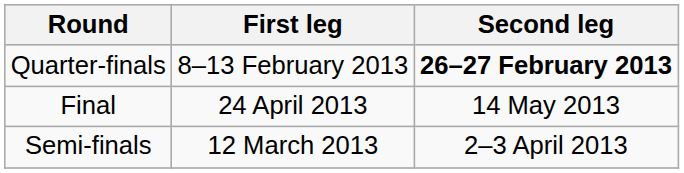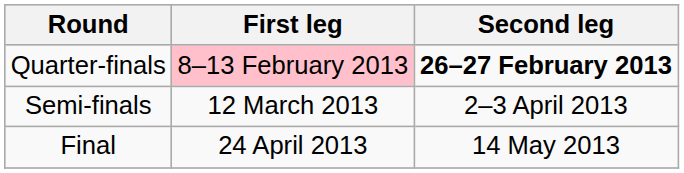Quarter-finals | First leg: no background -> pink background
rows swapped: Semi-finals <-> Final
